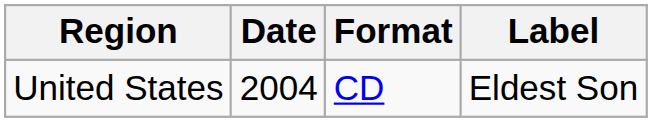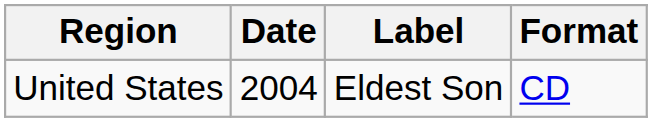columns swapped: Label <-> Format
